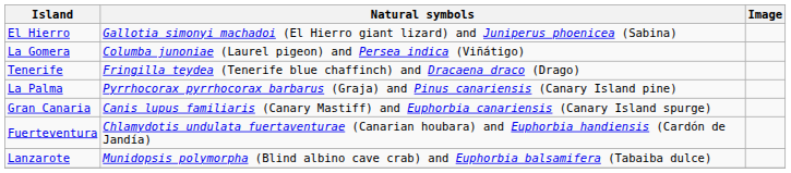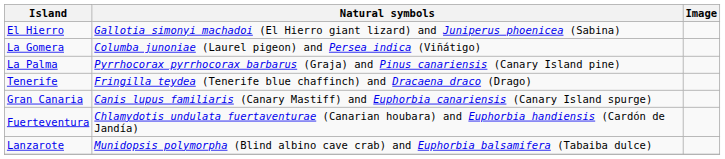rows swapped: La Palma <-> Tenerife
